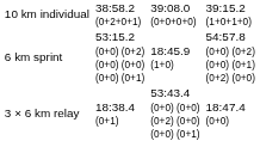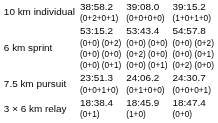6 km sprint | column 5: 18:45.9 (1+0) -> 53:43.4 (0+0) (0+0) (0+2) (0+0) (0+0) (0+1)
+ row: 7.5 km pursuit | 23:51.3 (0+0+1+0) | 24:06.2 (0+1+0+0) | 24:30.7 (0+0+0+1)
3 × 6 km relay | column 5: 53:43.4 (0+0) (0+0) (0+2) (0+0) (0+0) (0+1) -> 18:45.9 (1+0)
